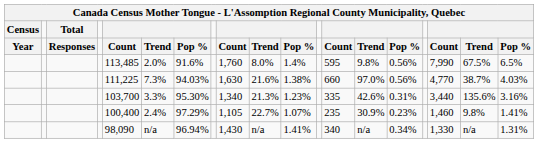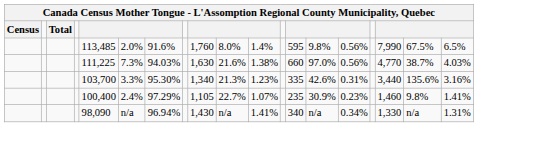- row: Year | Responses | Count | Trend | Pop % | Count | Trend | Pop % | Count | Trend | Pop % | Count | Trend | Pop %
